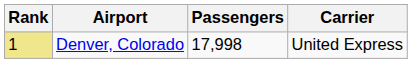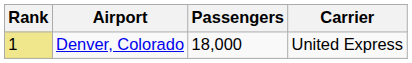Denver, Colorado | Passengers: 17,998 -> 18,000
